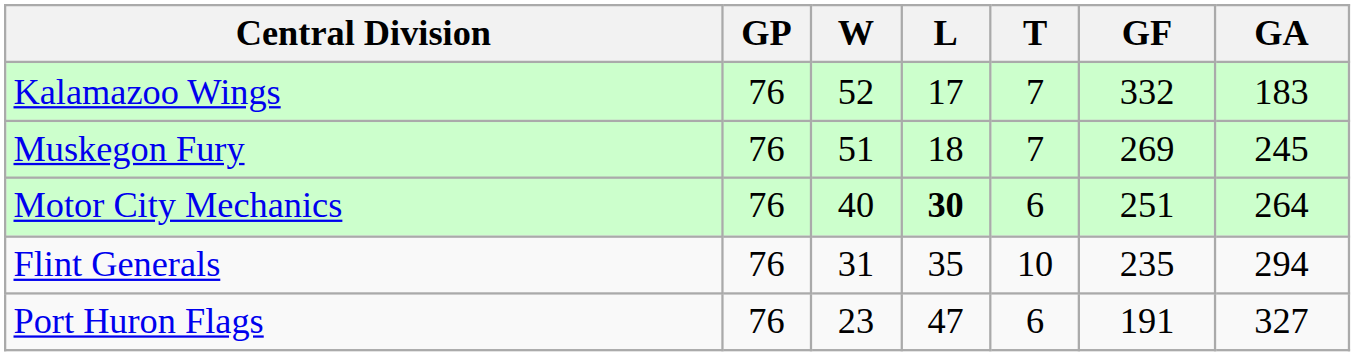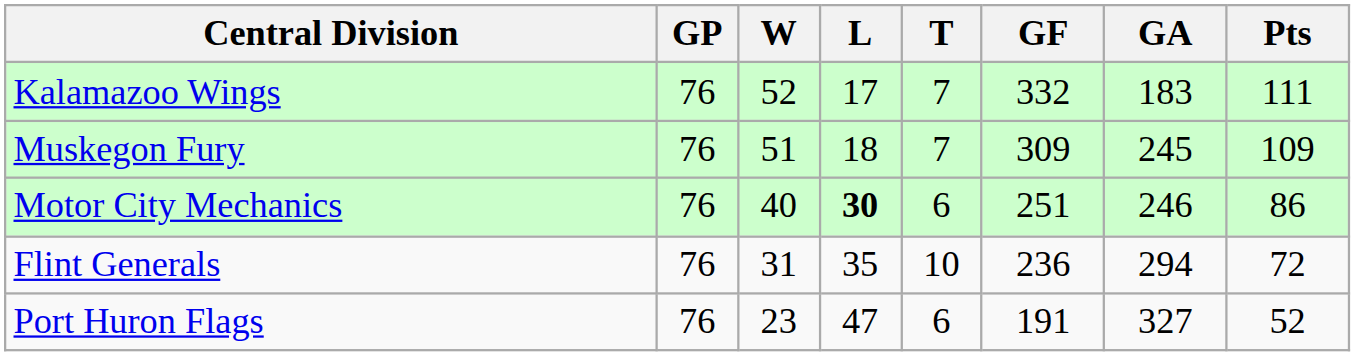+ column: Pts | 111 | 109 | 86 | 72 | 52
Muskegon Fury | GF: 269 -> 309
Motor City Mechanics | GA: 264 -> 246
Flint Generals | GF: 235 -> 236
